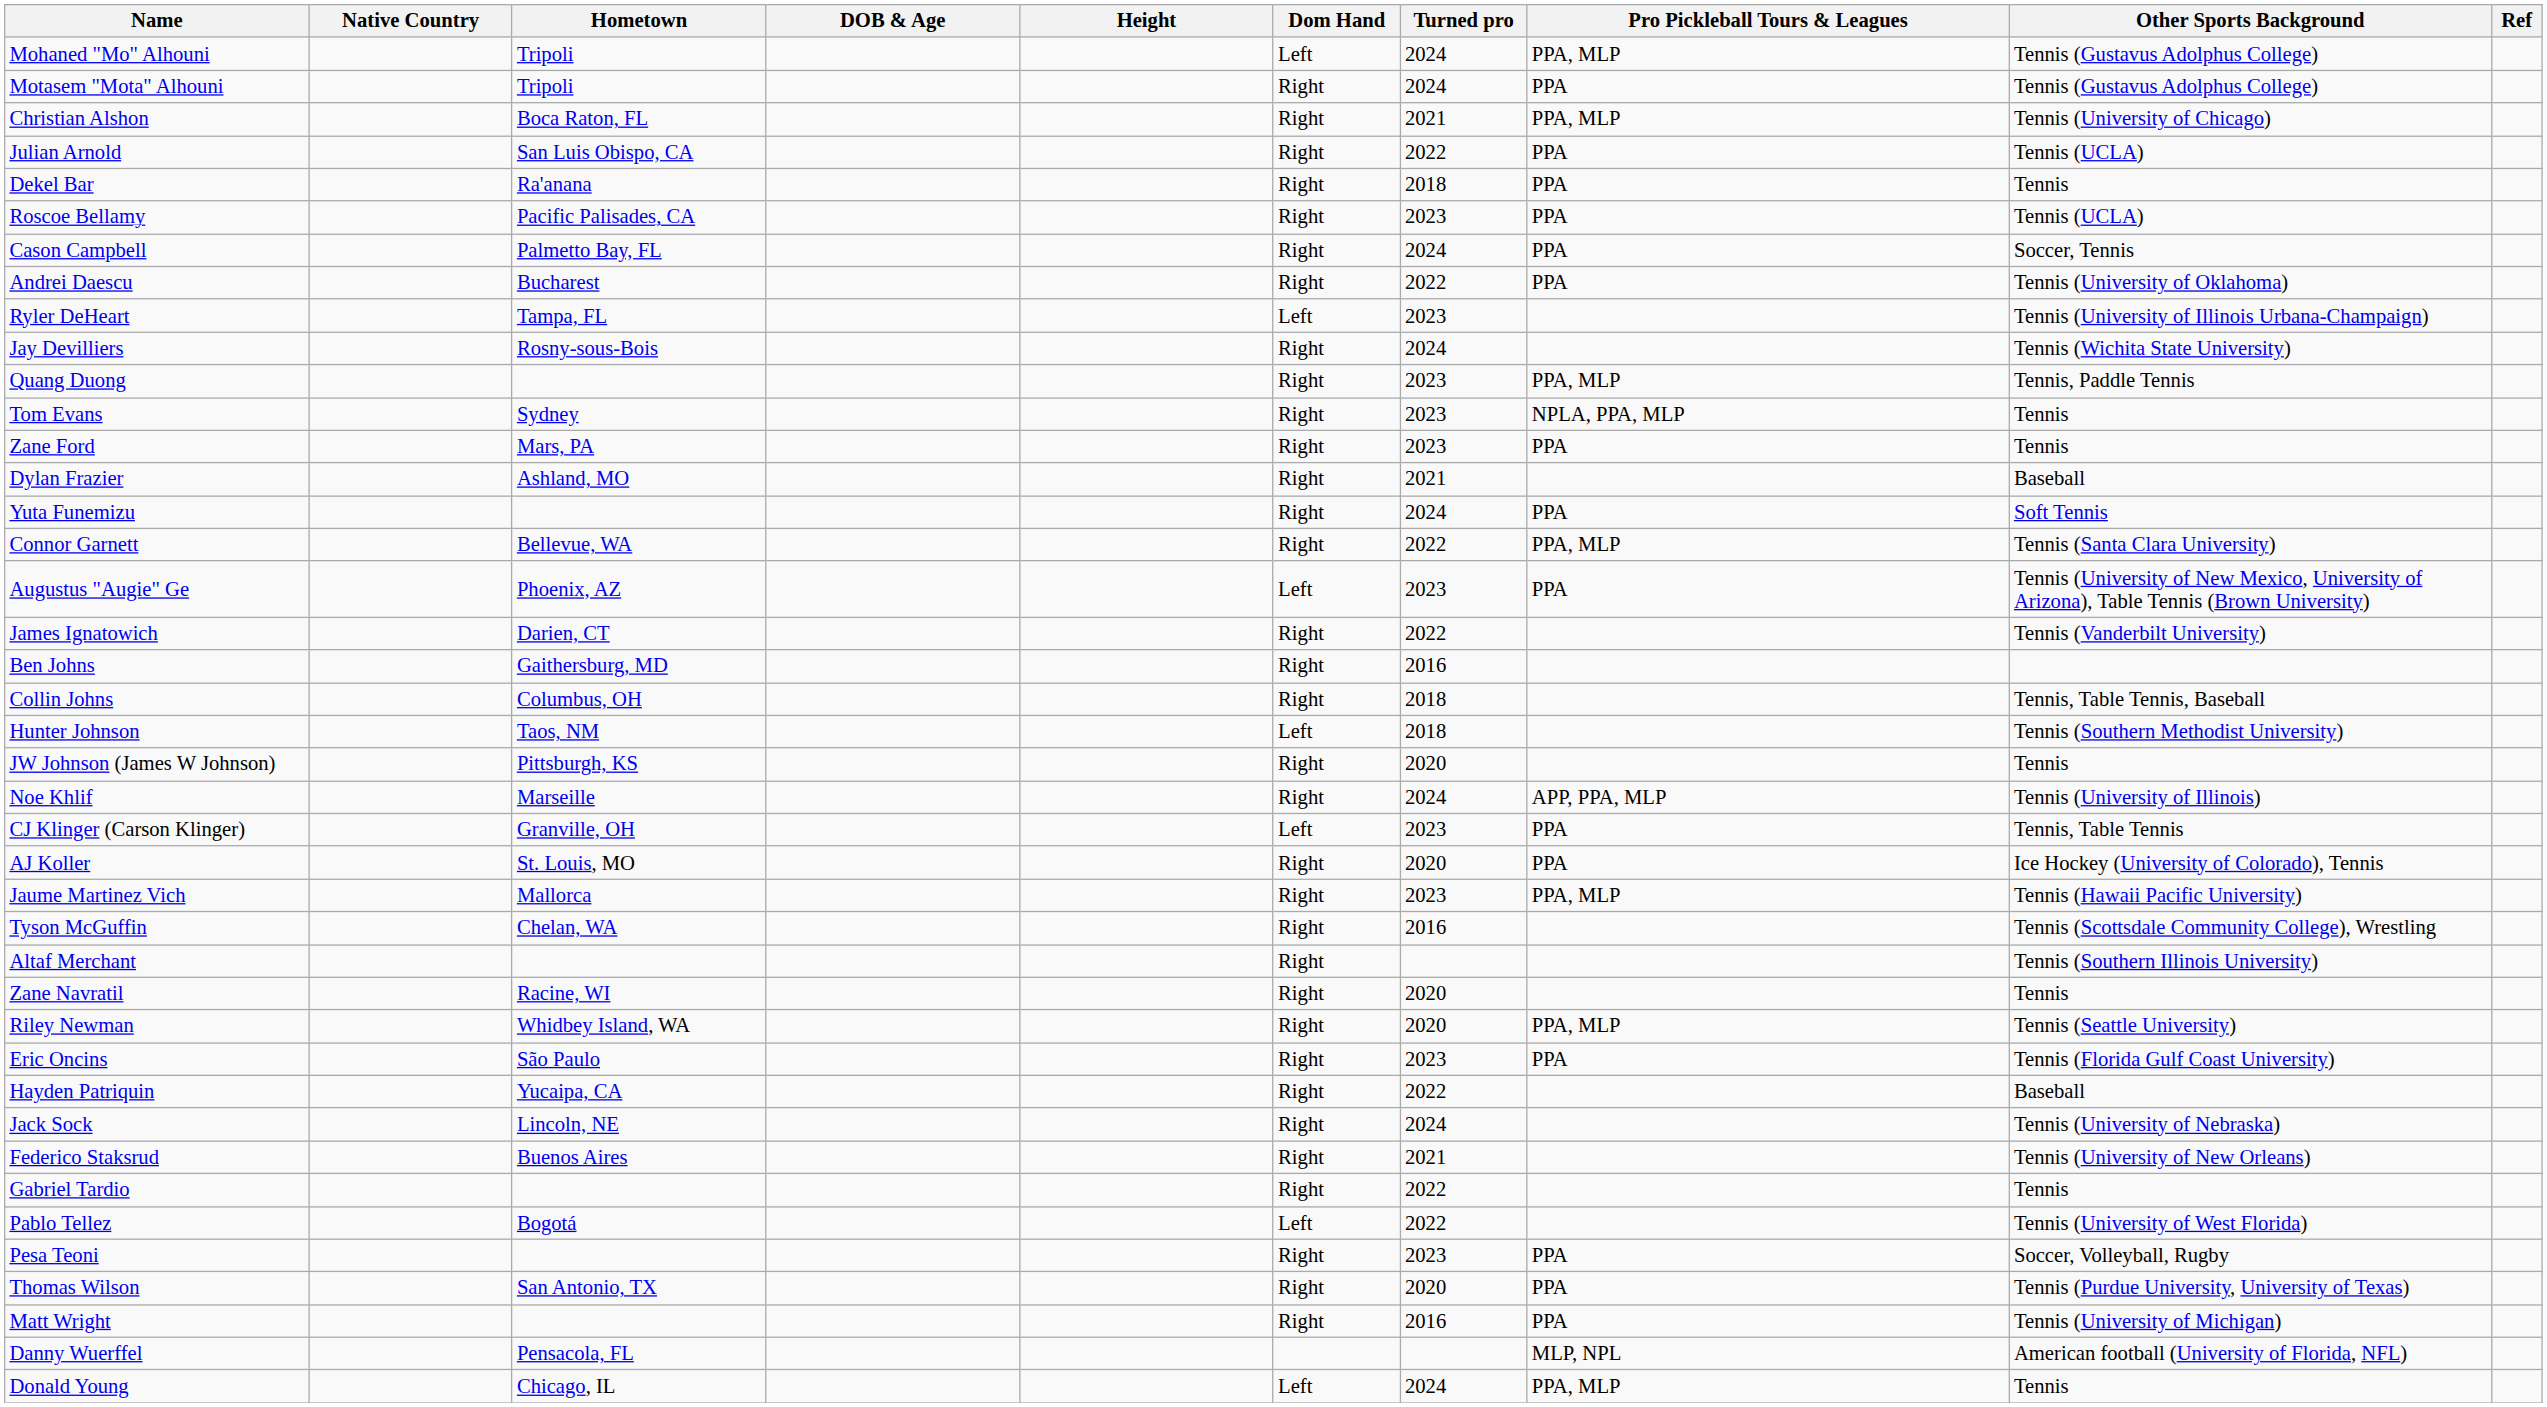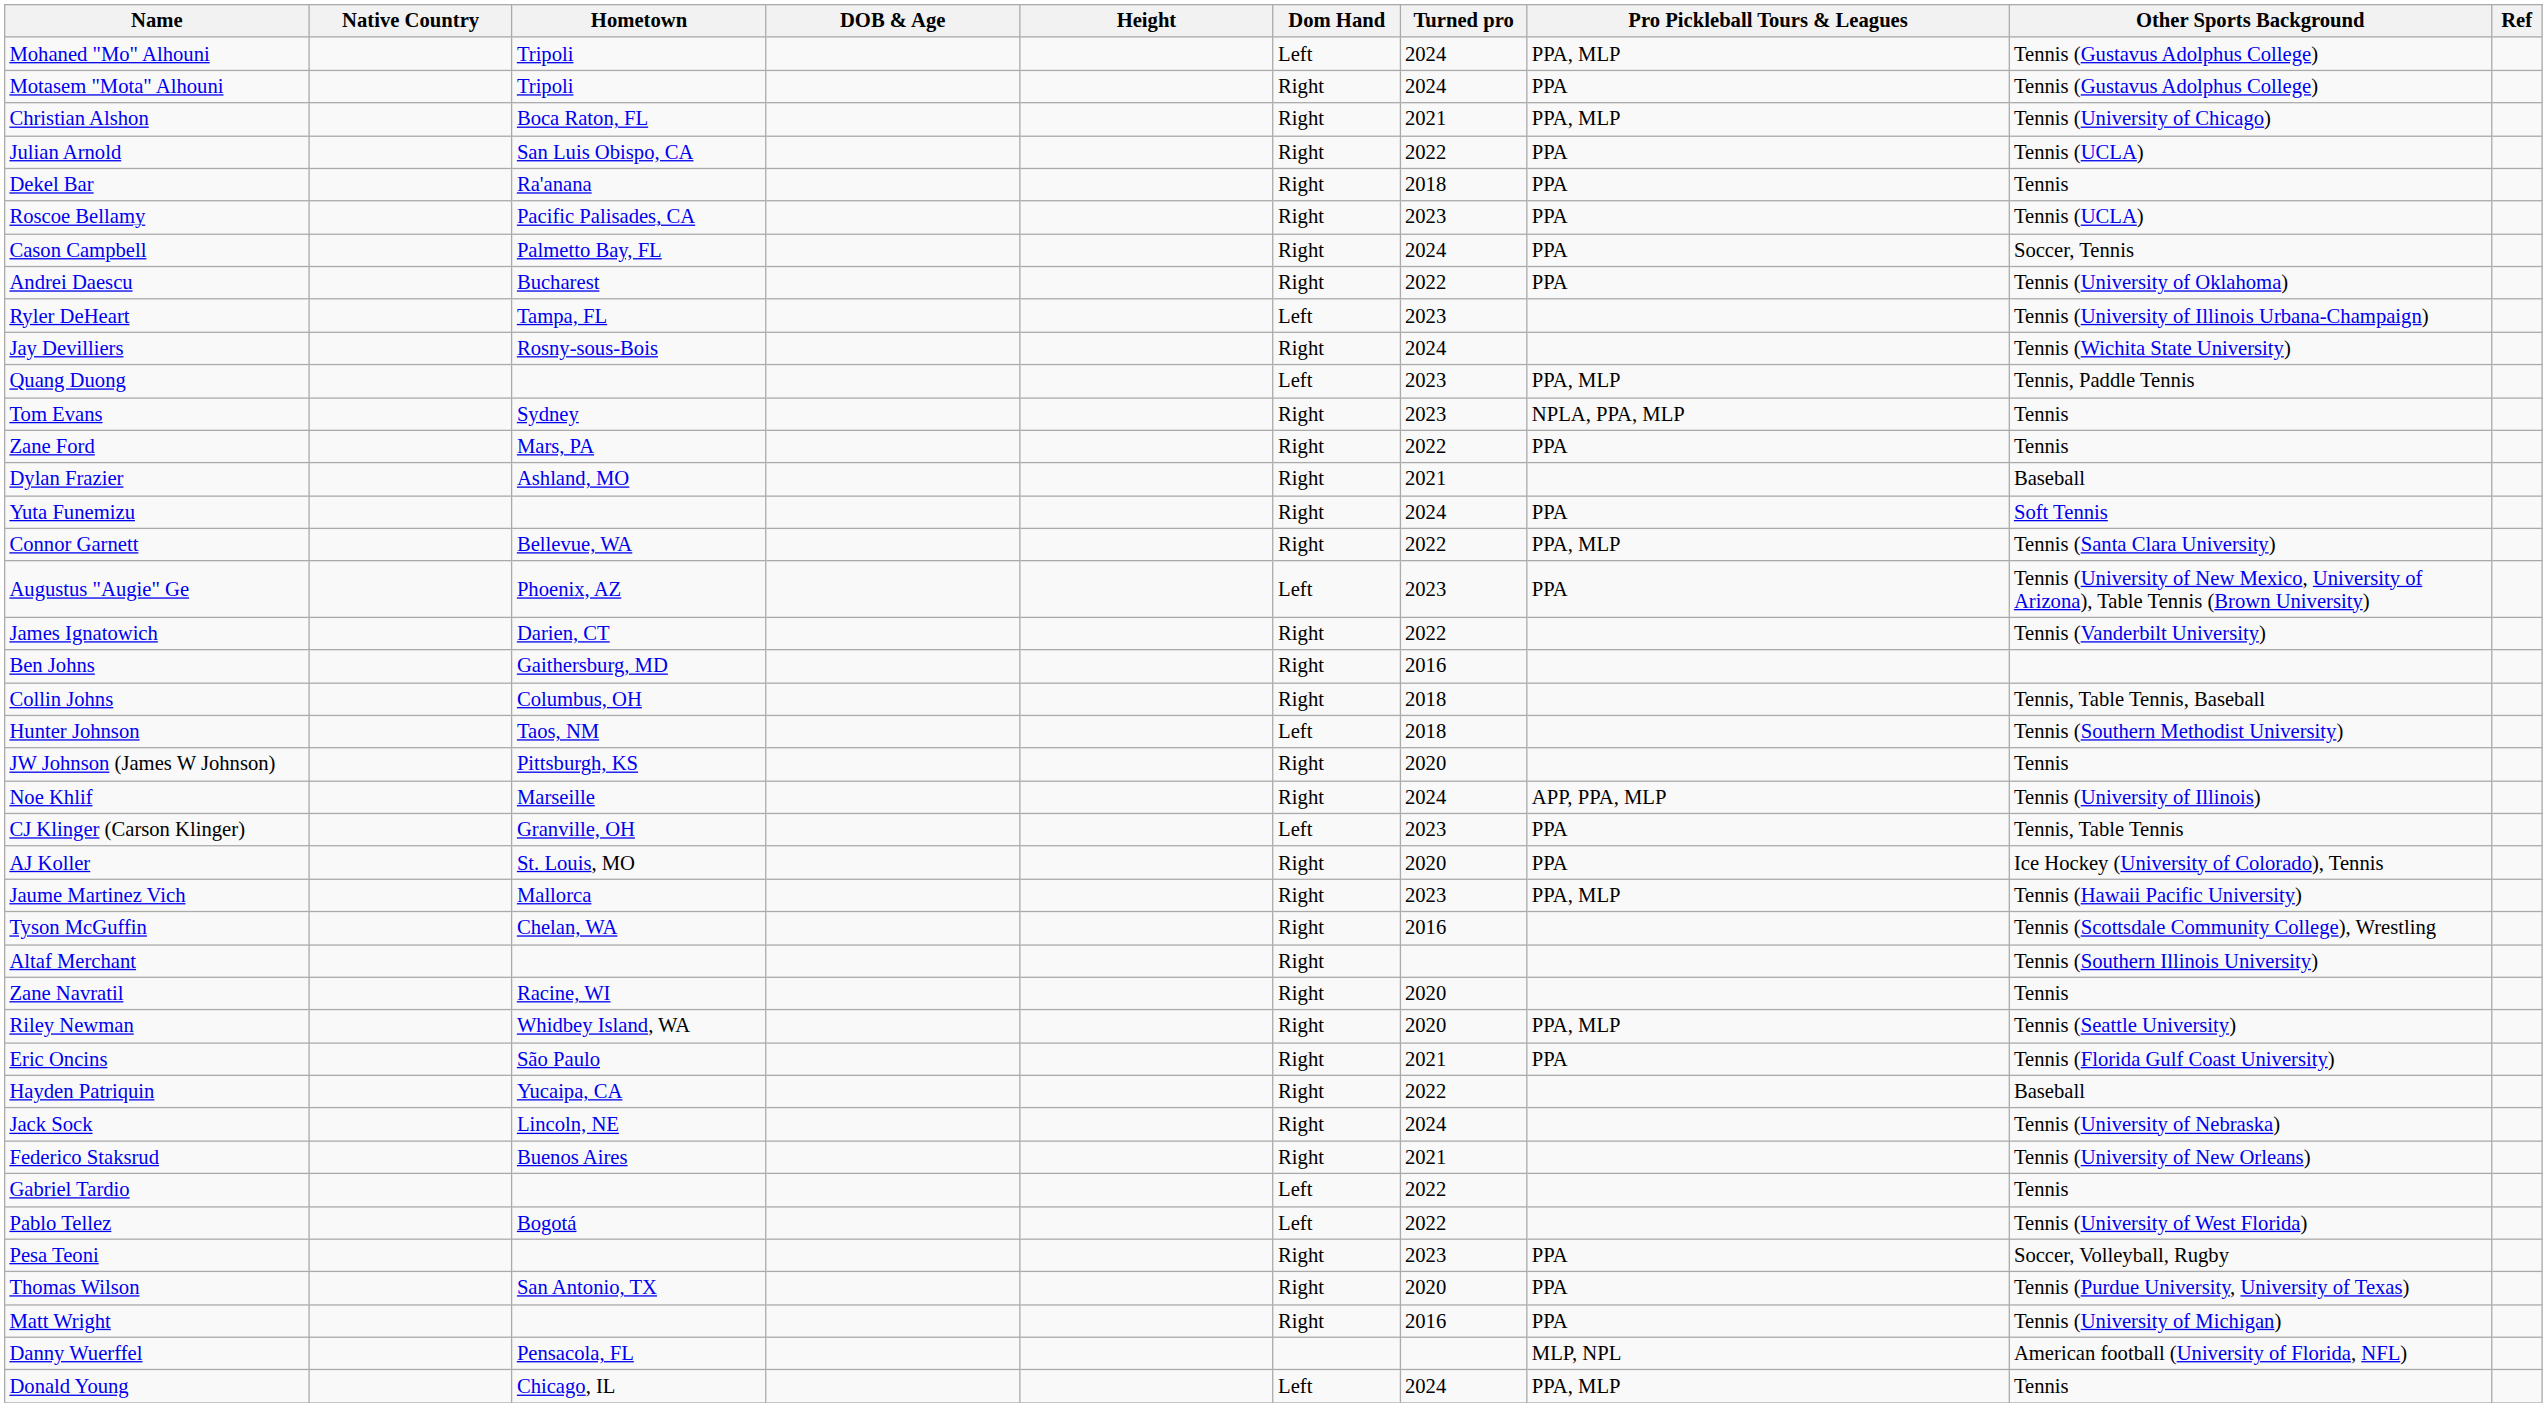Quang Duong | Dom Hand: Right -> Left
Zane Ford | Turned pro: 2023 -> 2022
Eric Oncins | Turned pro: 2023 -> 2021
Gabriel Tardio | Dom Hand: Right -> Left
